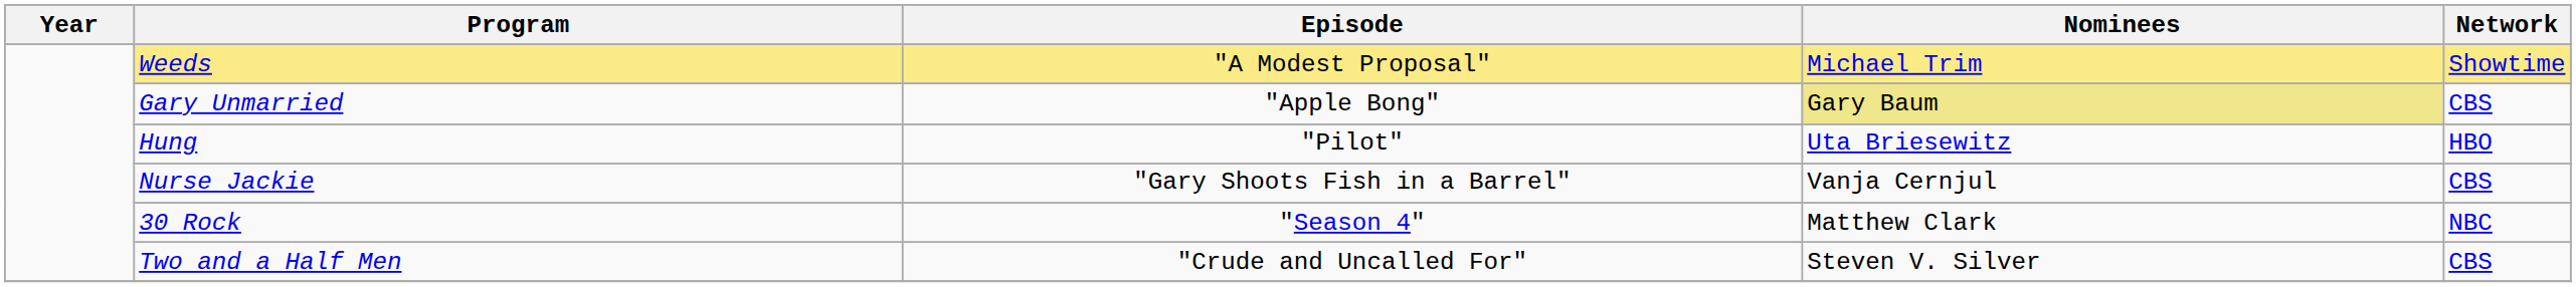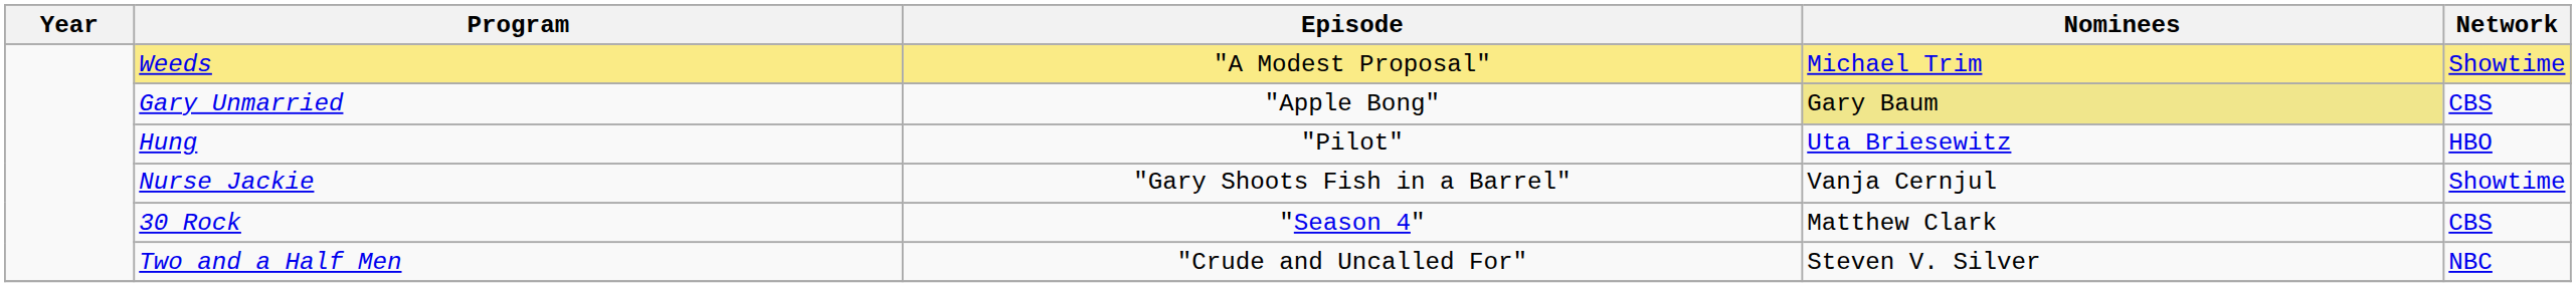Nurse Jackie | Network: CBS -> Showtime
30 Rock | Network: NBC -> CBS
Two and a Half Men | Network: CBS -> NBC
